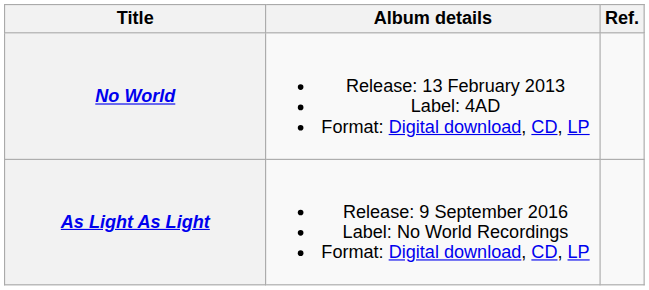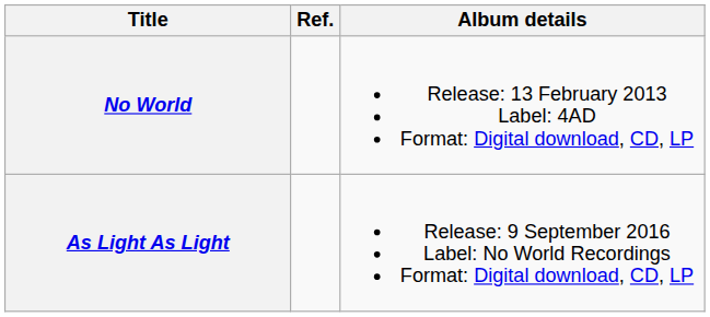columns swapped: Album details <-> Ref.
